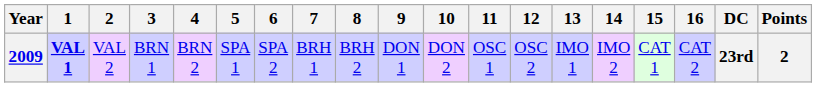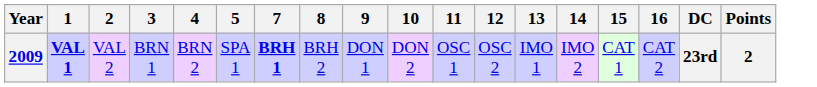- column: 6 | SPA 2
2009 | 7: normal -> bold
